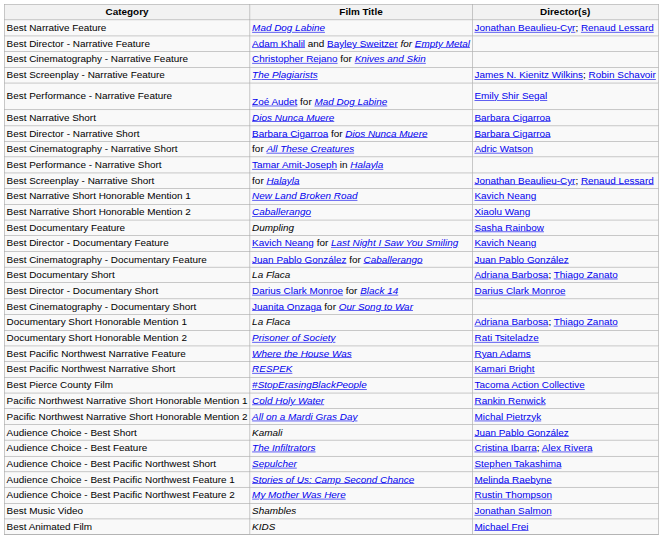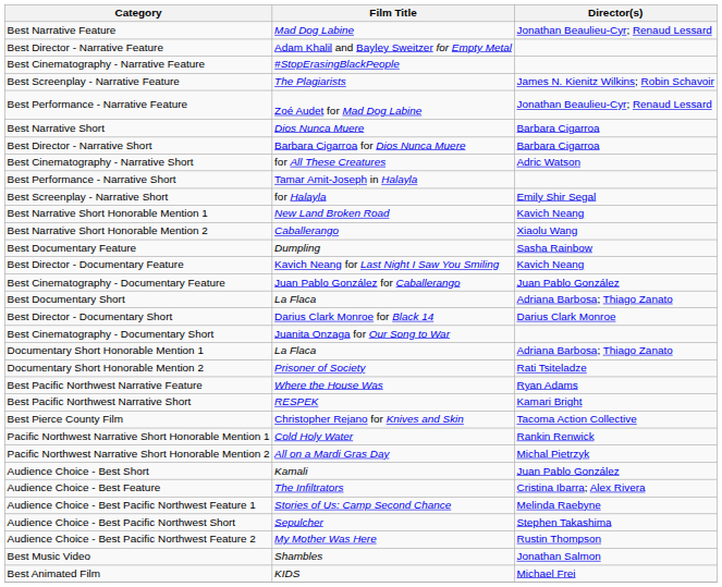Best Cinematography - Narrative Feature | Film Title: Christopher Rejano for Knives and Skin -> #StopErasingBlackPeople
Best Performance - Narrative Feature | Director(s): Emily Shir Segal -> Jonathan Beaulieu-Cyr; Renaud Lessard
Best Screenplay - Narrative Short | Director(s): Jonathan Beaulieu-Cyr; Renaud Lessard -> Emily Shir Segal
Best Pierce County Film | Film Title: #StopErasingBlackPeople -> Christopher Rejano for Knives and Skin
rows swapped: Audience Choice - Best Pacific Northwest Short <-> Audience Choice - Best Pacific Northwest Feature 1
